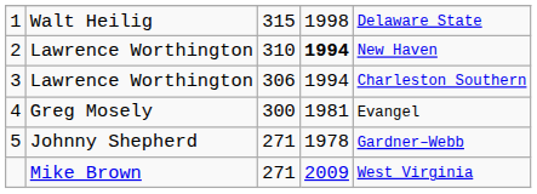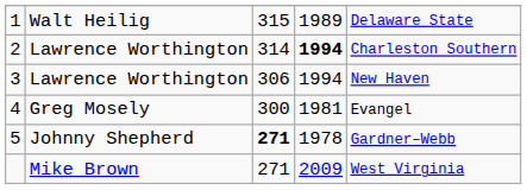1 | column 4: 1998 -> 1989
2 | column 3: 310 -> 314
2 | column 5: New Haven -> Charleston Southern
3 | column 5: Charleston Southern -> New Haven
5 | column 3: normal -> bold
